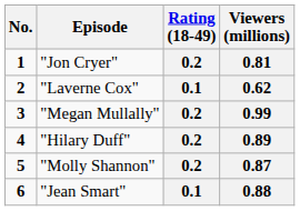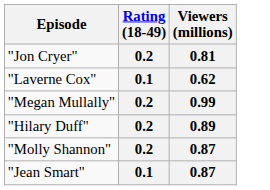- column: No. | 1 | 2 | 3 | 4 | 5 | 6
"Jean Smart" | Viewers (millions): 0.88 -> 0.87
